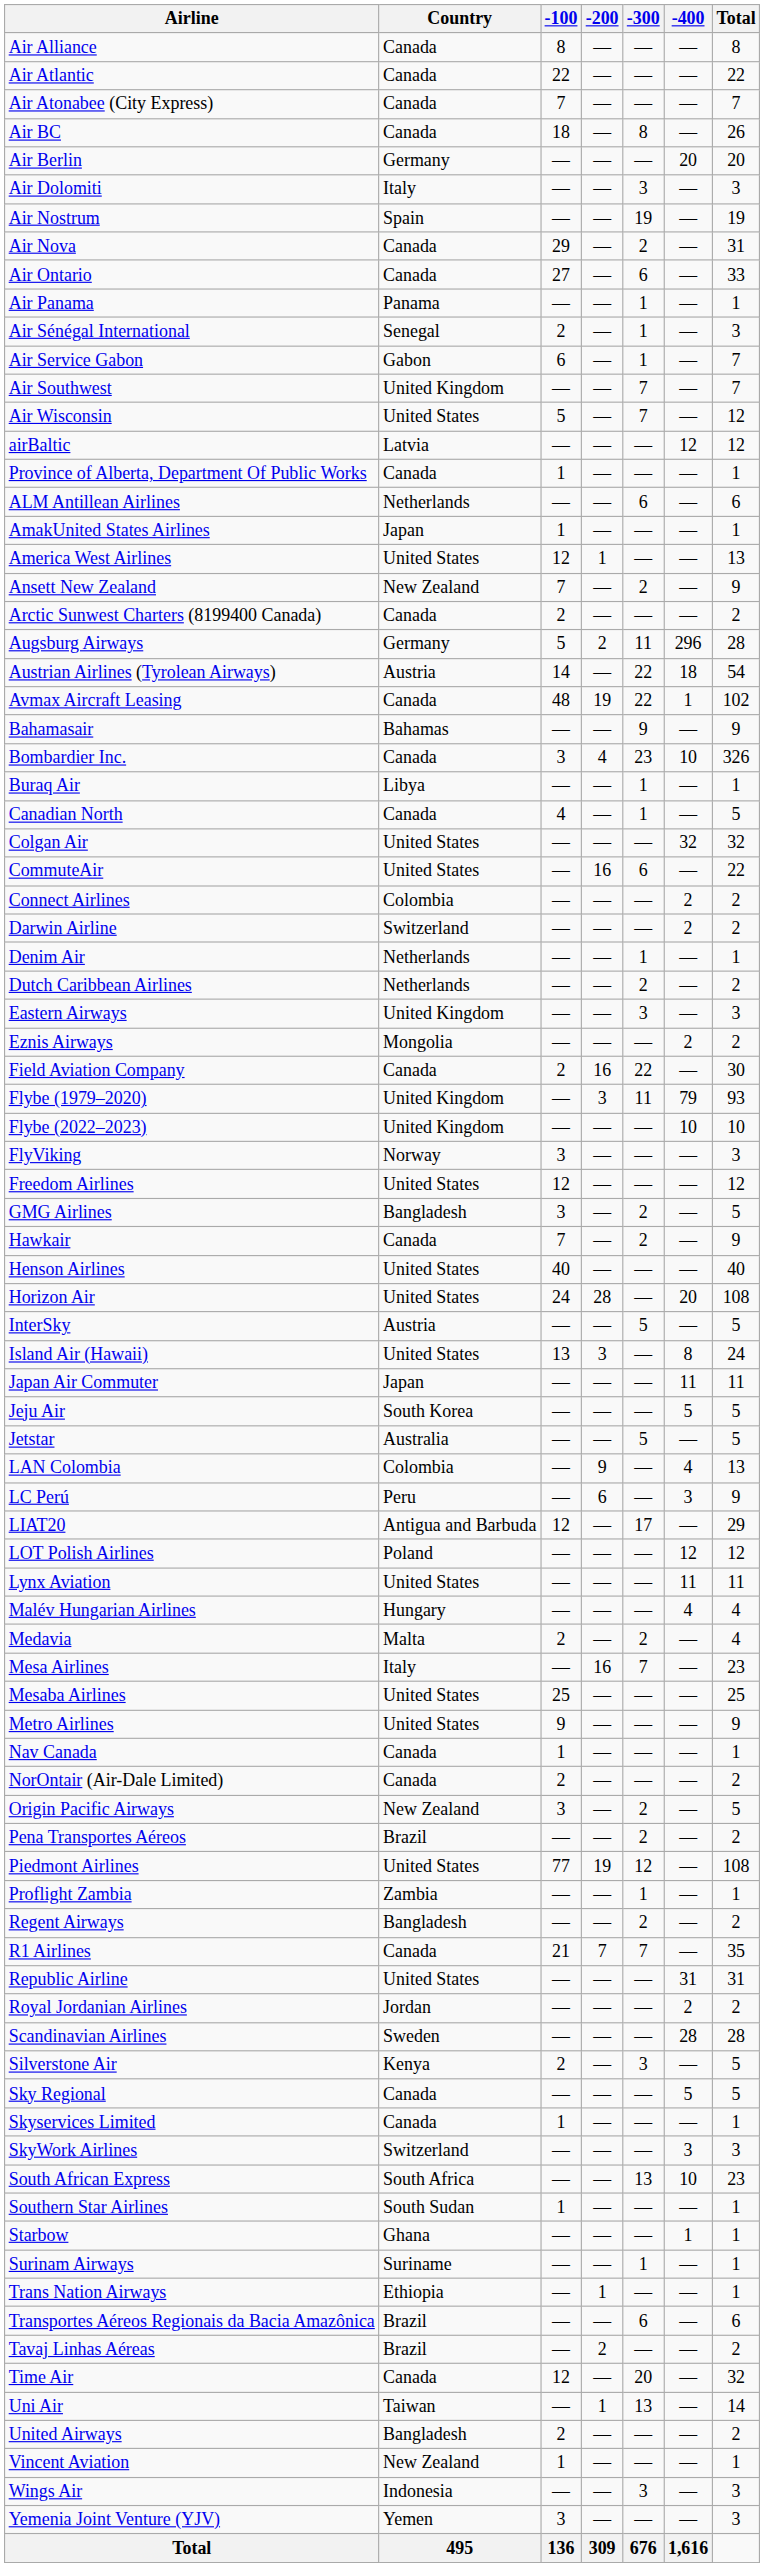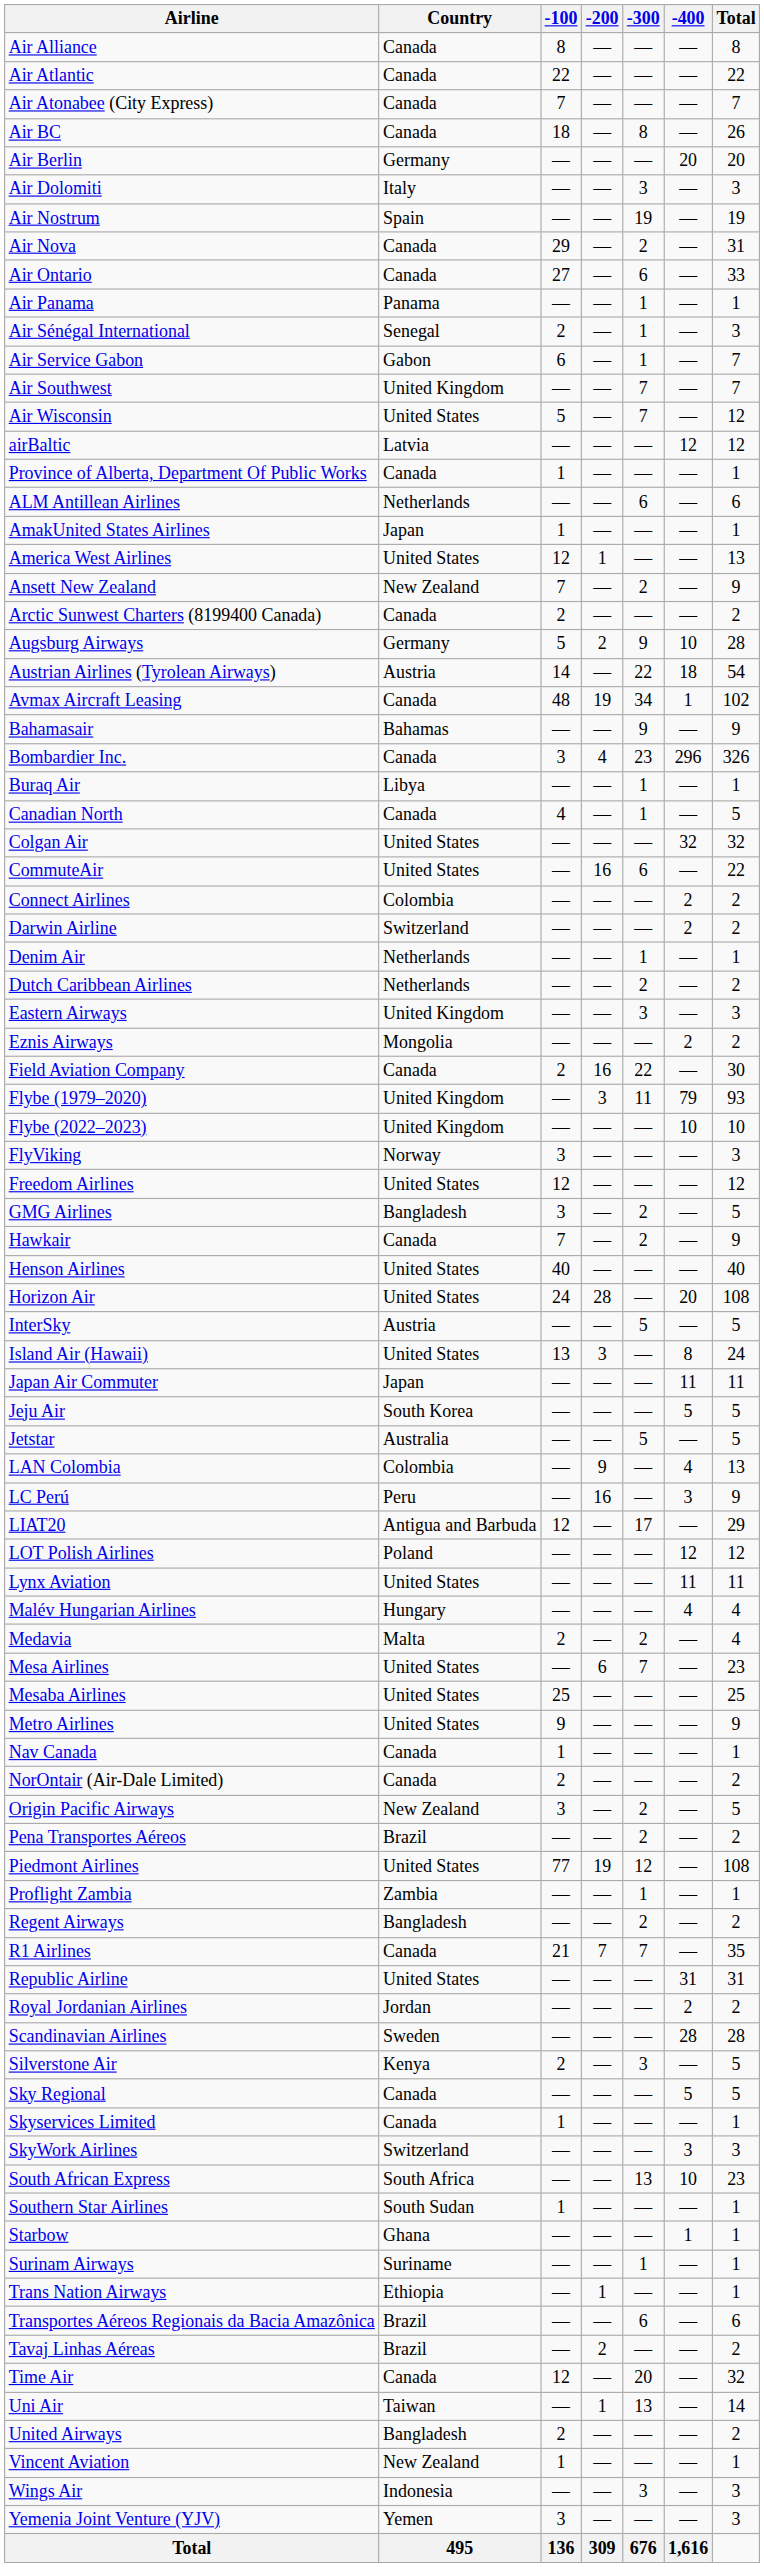Augsburg Airways | -300: 11 -> 9
Augsburg Airways | -400: 296 -> 10
Avmax Aircraft Leasing | -300: 22 -> 34
Bombardier Inc. | -400: 10 -> 296
LC Perú | -200: 6 -> 16
Mesa Airlines | Country: Italy -> United States
Mesa Airlines | -200: 16 -> 6
